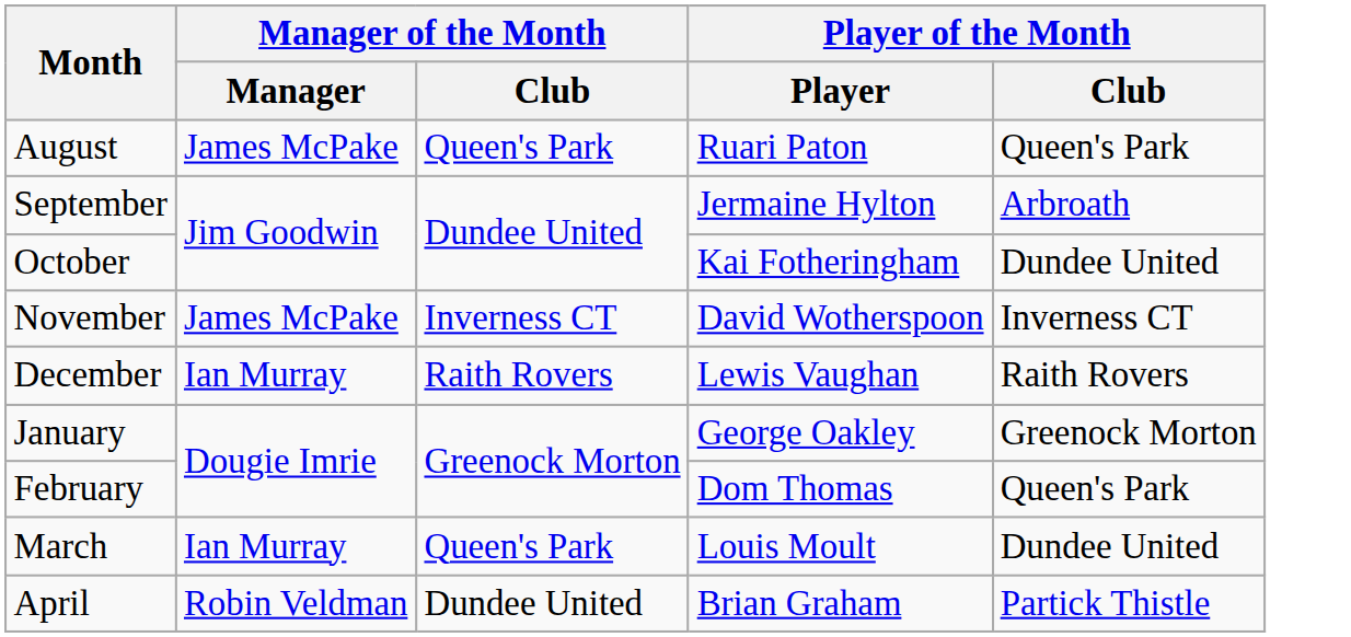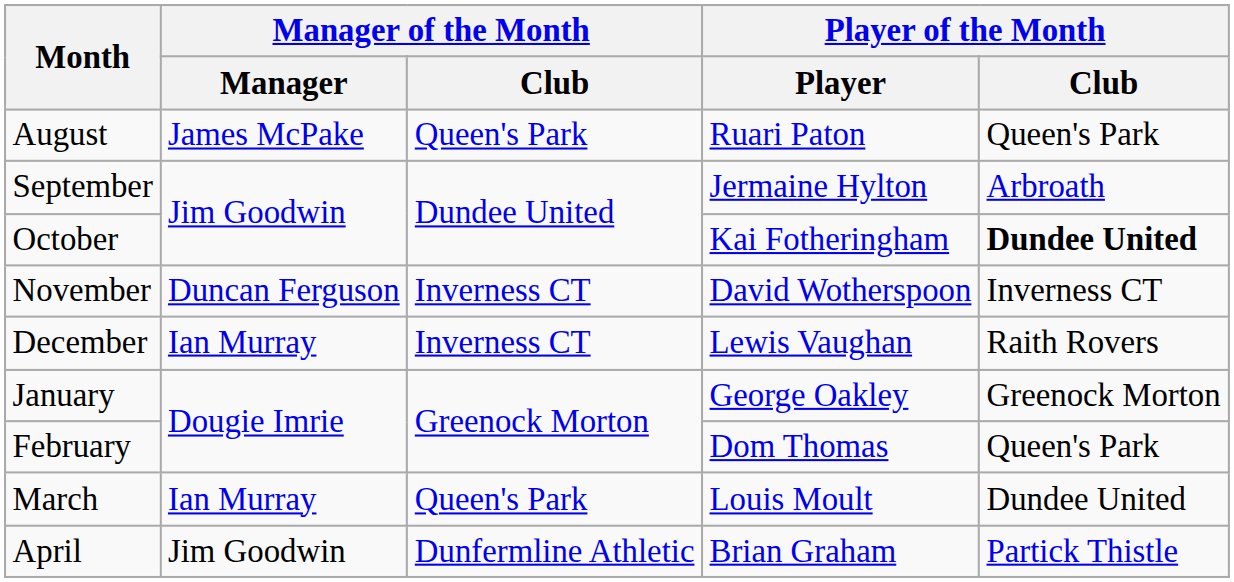October | Player of the Month / Club: normal -> bold
November | Manager of the Month / Manager: James McPake -> Duncan Ferguson
December | Manager of the Month / Club: Raith Rovers -> Inverness CT
April | Manager of the Month / Manager: Robin Veldman -> Jim Goodwin
April | Manager of the Month / Club: Dundee United -> Dunfermline Athletic
